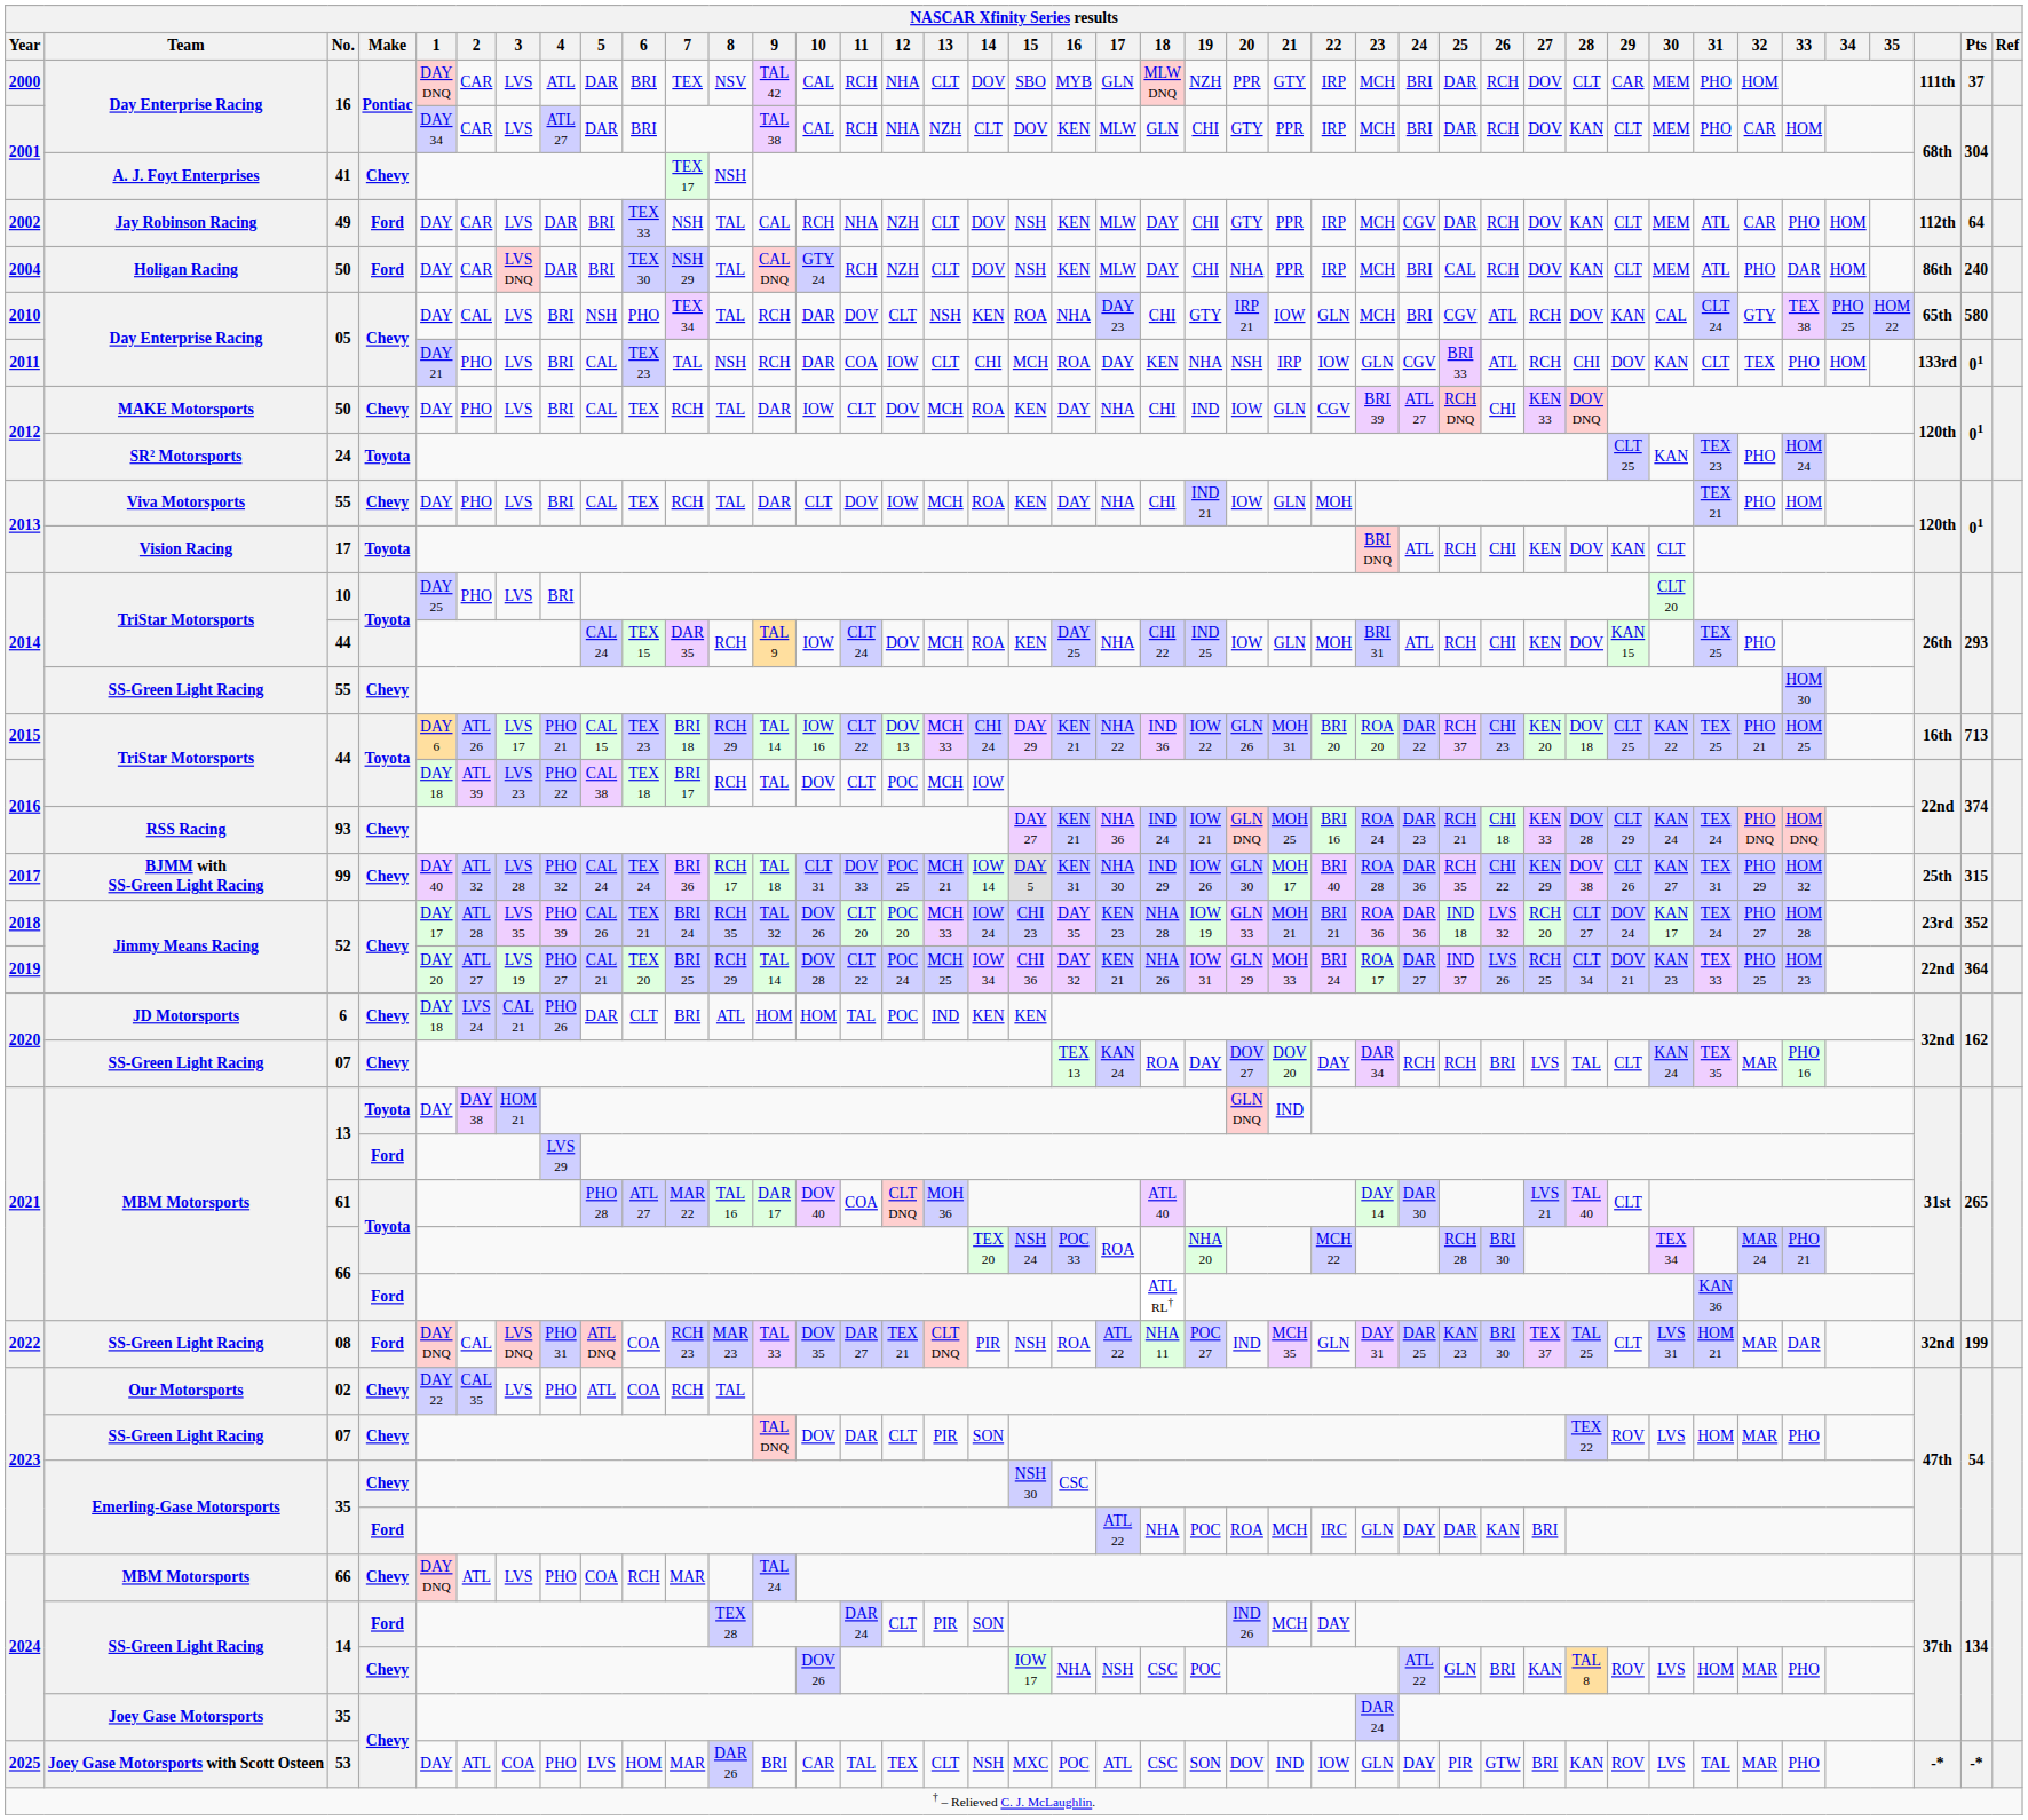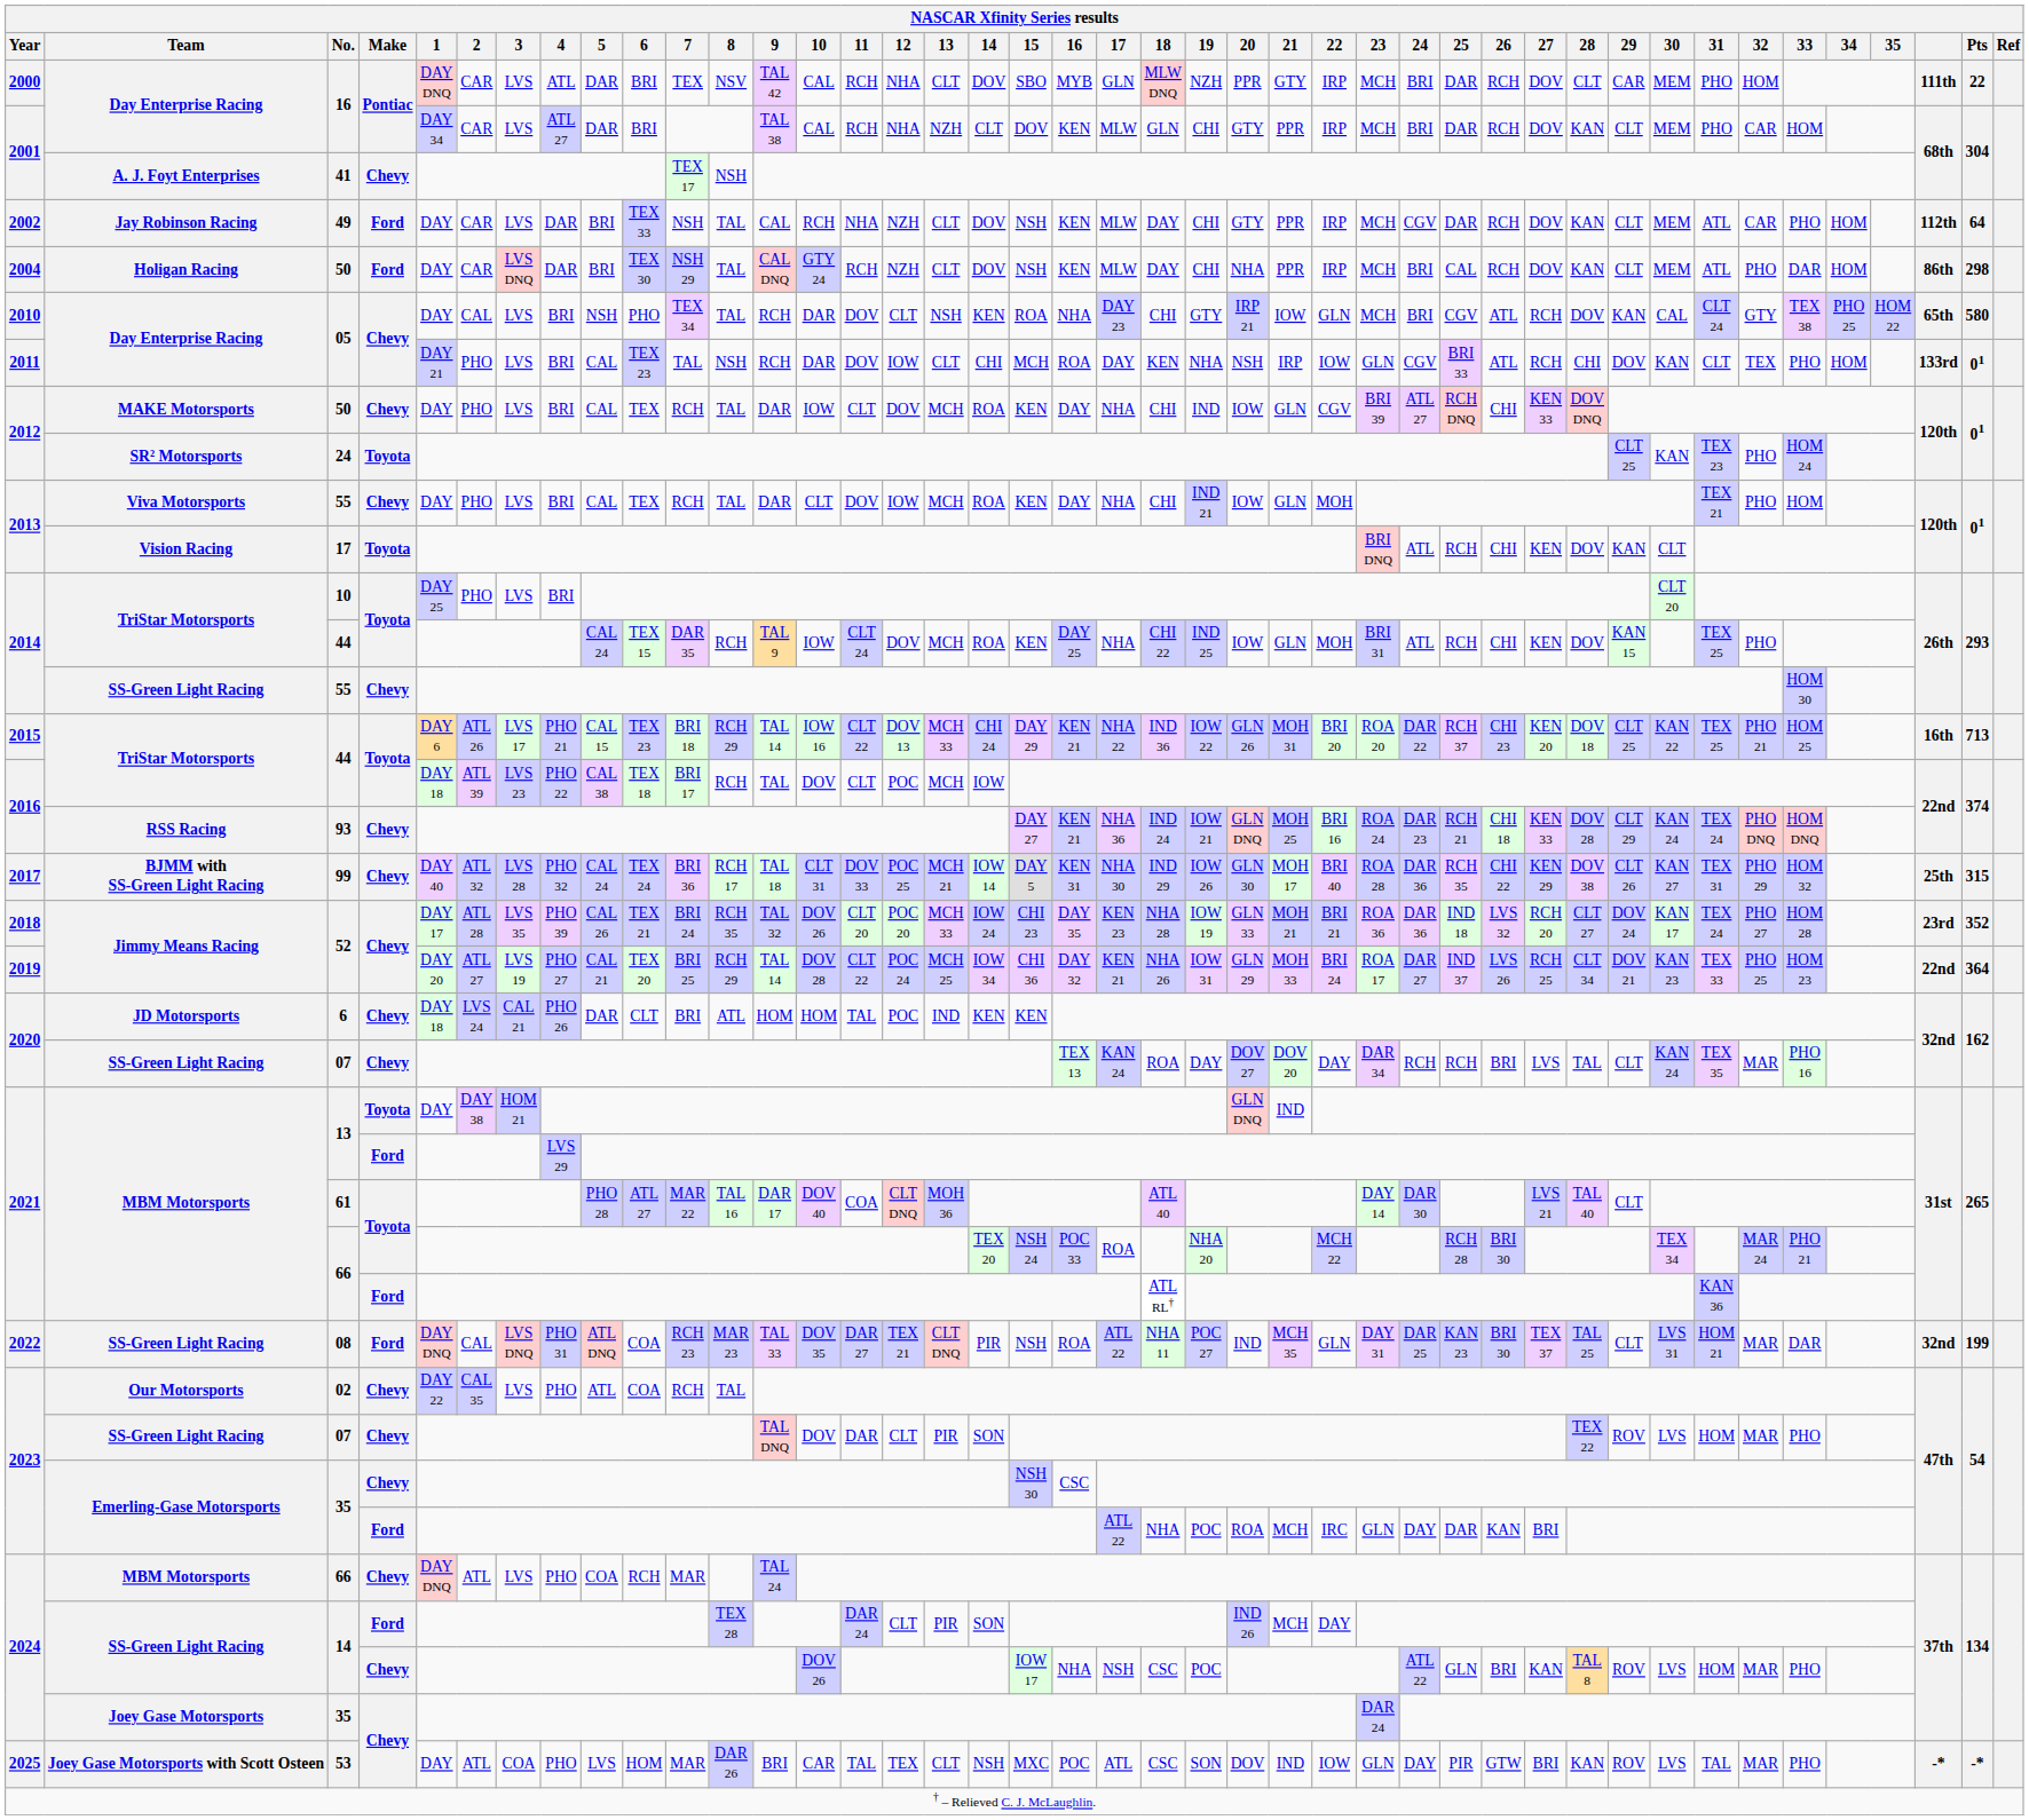2000 / 16 | Pts: 37 -> 22
2004 / 50 | Pts: 240 -> 298
2011 / 05 | 11: COA -> DOV
